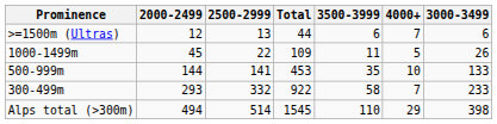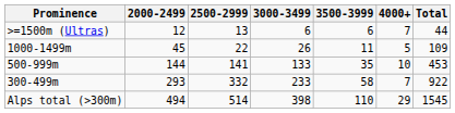columns swapped: 3000-3499 <-> Total
